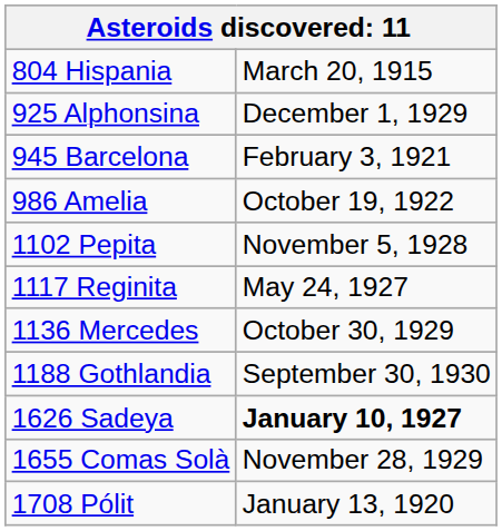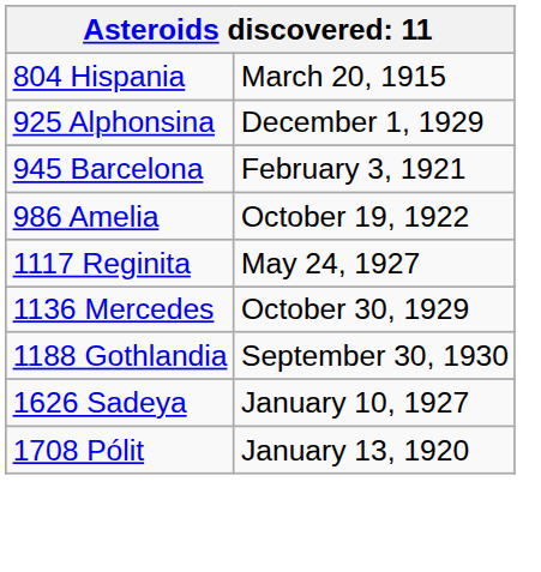- row: 1102 Pepita | November 5, 1928
1626 Sadeya | column 2: bold -> normal
- row: 1655 Comas Solà | November 28, 1929
